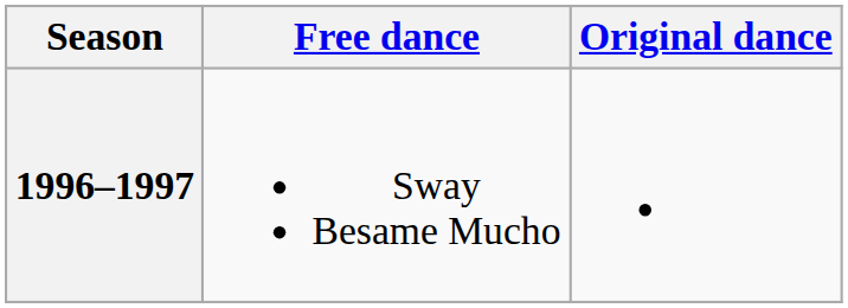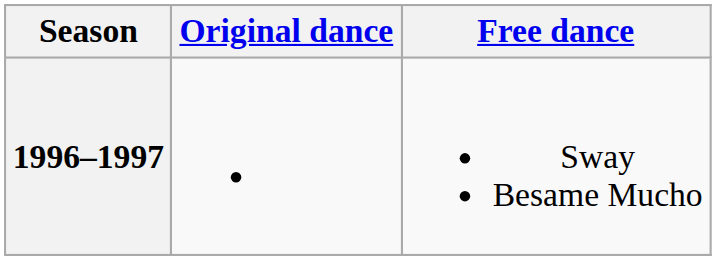columns swapped: Original dance <-> Free dance
